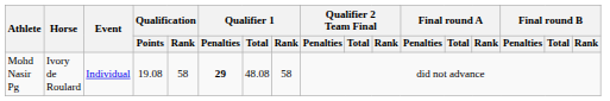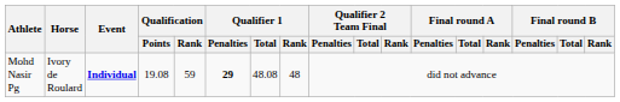Mohd Nasir Pg | Event: normal -> bold
Mohd Nasir Pg | Qualification / Rank: 58 -> 59
Mohd Nasir Pg | Qualifier 1 / Rank: 58 -> 48
